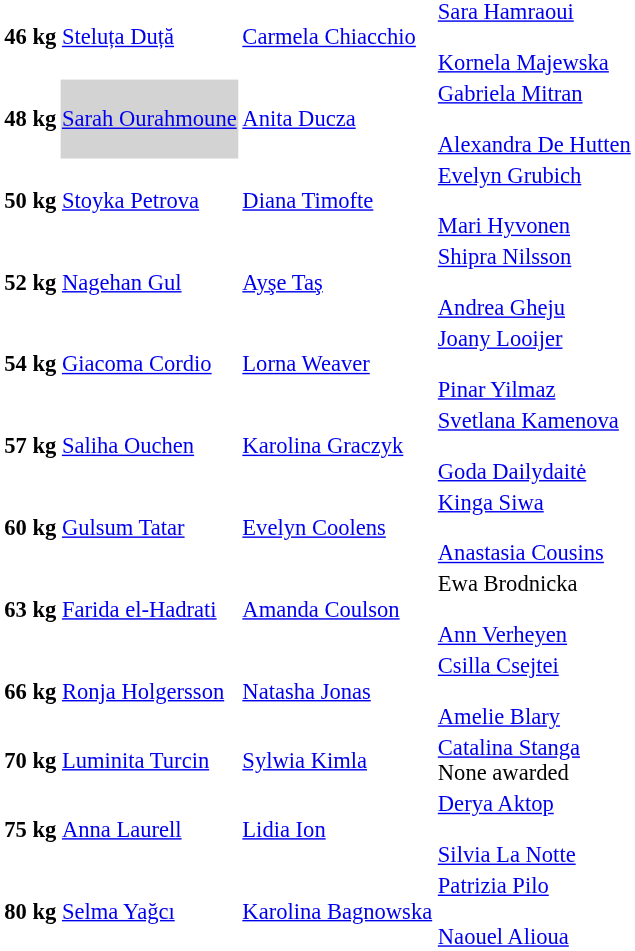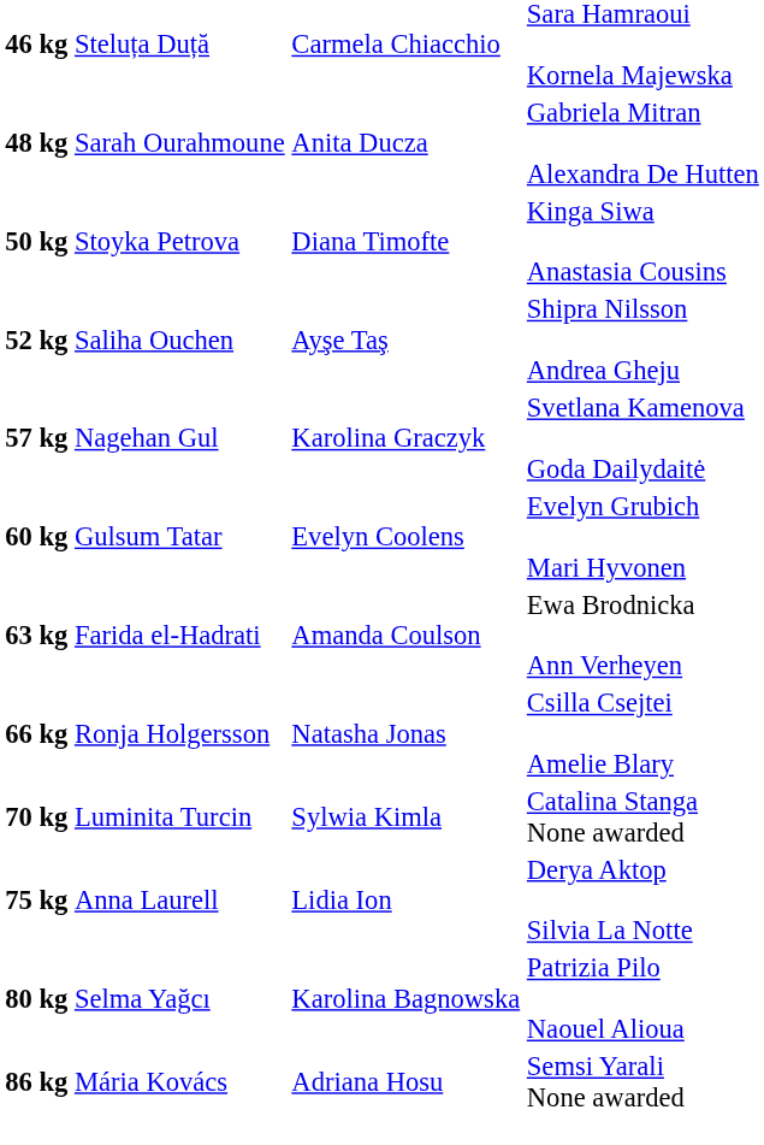48 kg | column 2: lightgrey background -> no background
50 kg | column 4: Evelyn Grubich Mari Hyvonen -> Kinga Siwa Anastasia Cousins
52 kg | column 2: Nagehan Gul -> Saliha Ouchen
- row: 54 kg | Giacoma Cordio | Lorna Weaver | Joany Looijer Pinar Yilmaz
57 kg | column 2: Saliha Ouchen -> Nagehan Gul
60 kg | column 4: Kinga Siwa Anastasia Cousins -> Evelyn Grubich Mari Hyvonen
+ row: 86 kg | Mária Kovács | Adriana Hosu | Semsi Yarali None awarded
